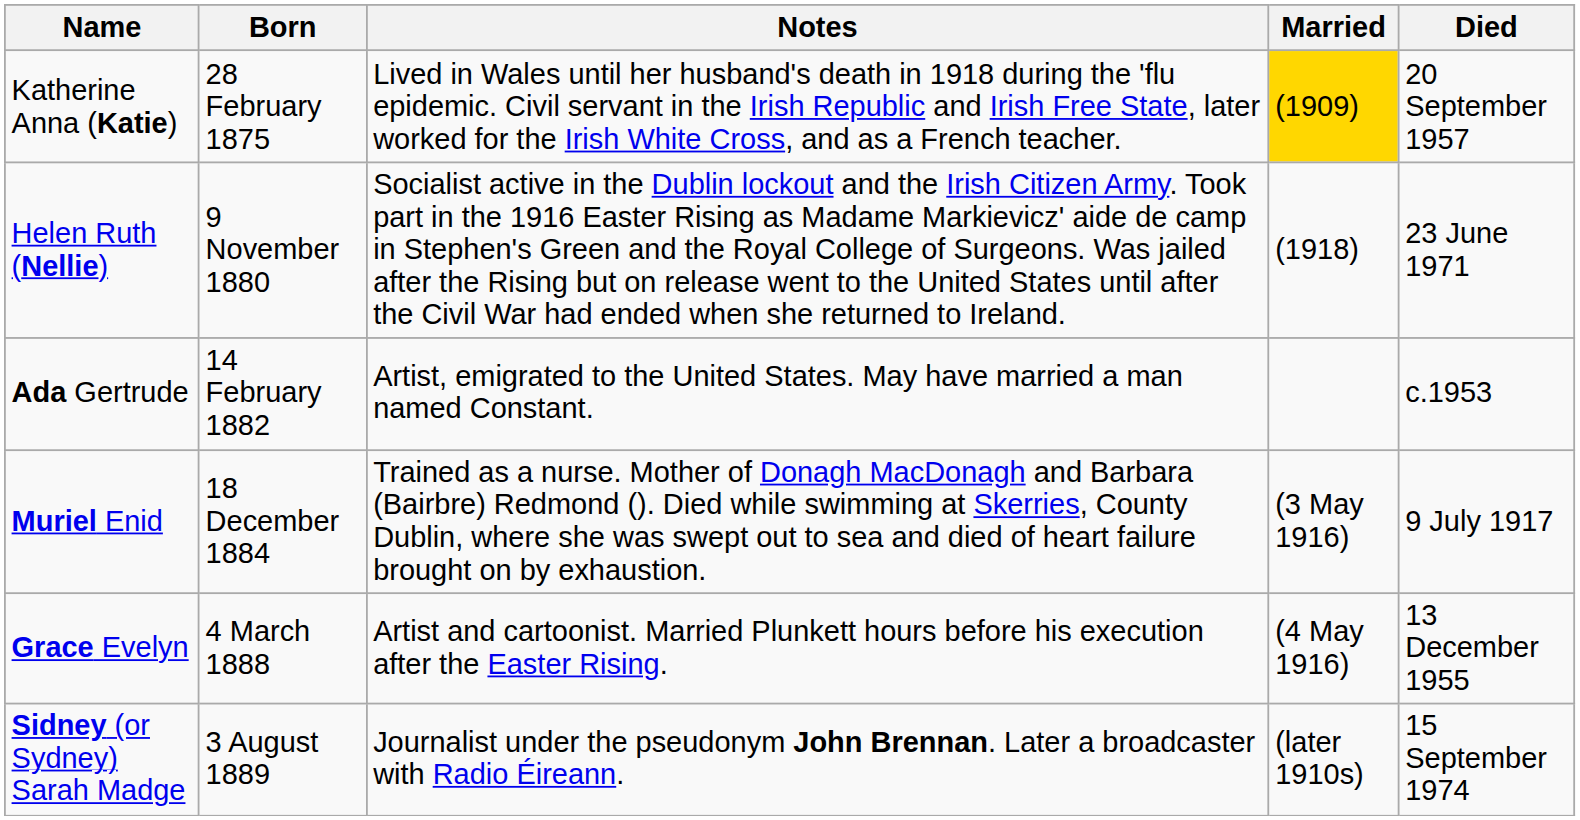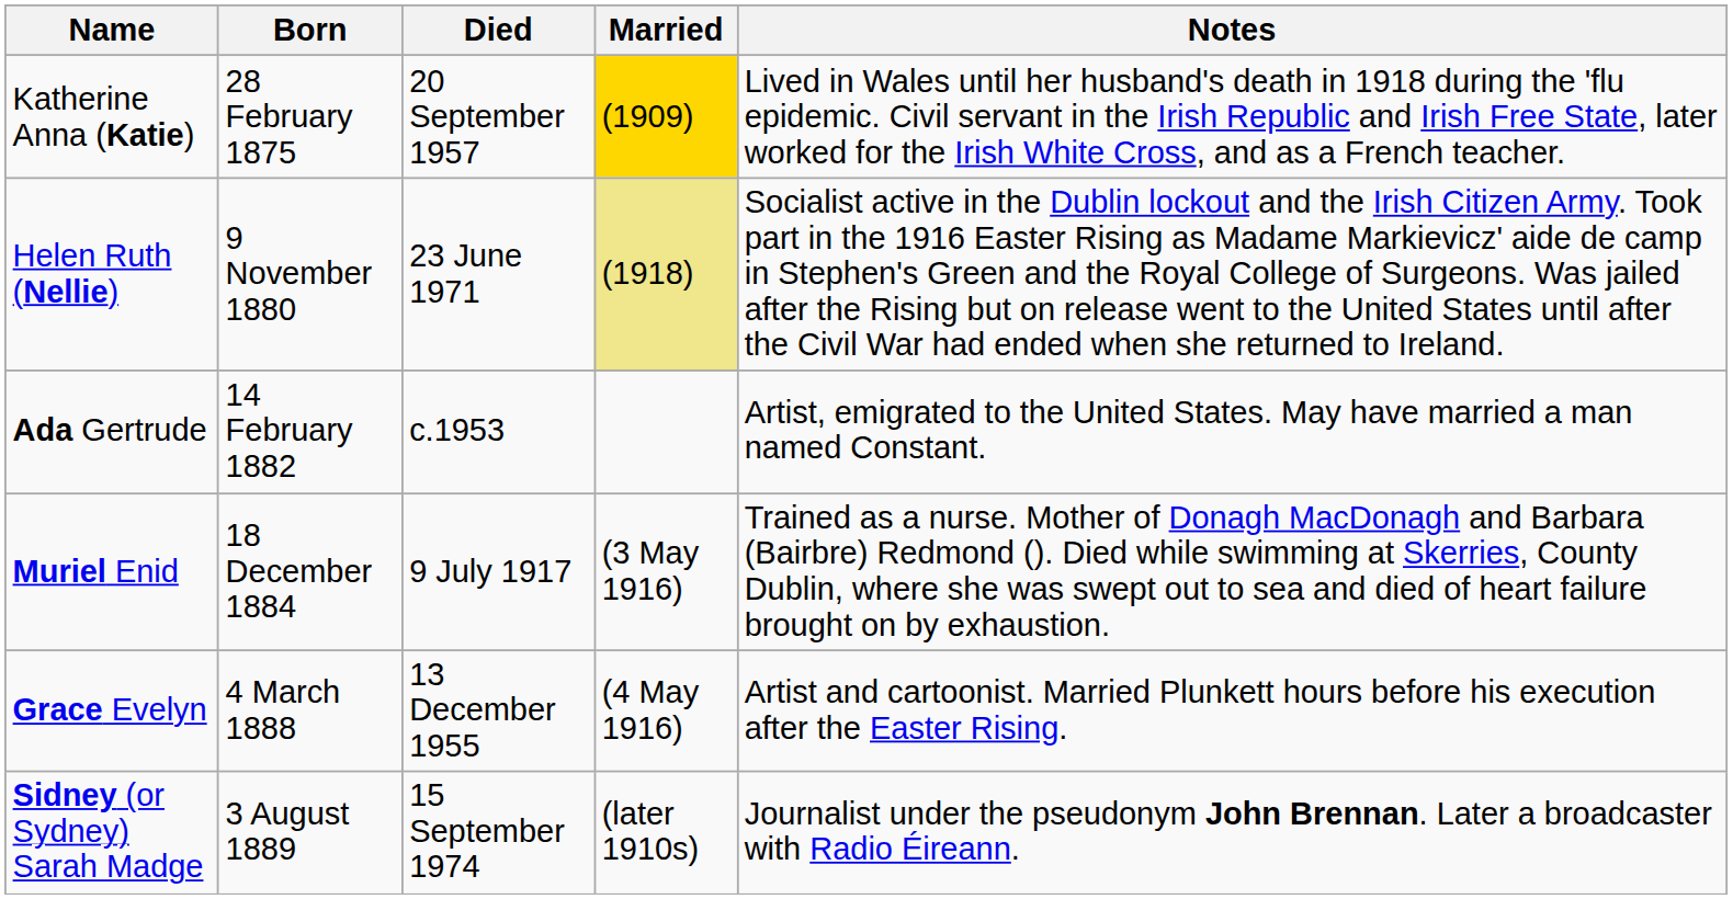columns swapped: Died <-> Notes
Helen Ruth (Nellie) | Married: no background -> khaki background
